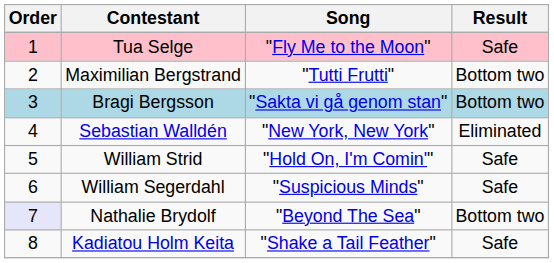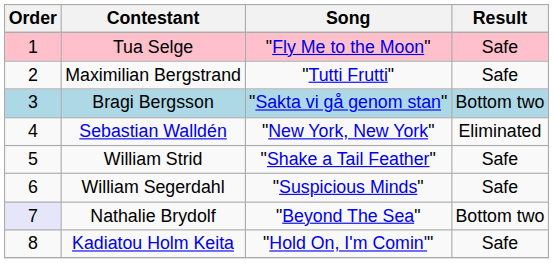Maximilian Bergstrand | Result: Bottom two -> Safe
William Strid | Song: "Hold On, I'm Comin'" -> "Shake a Tail Feather"
Kadiatou Holm Keita | Song: "Shake a Tail Feather" -> "Hold On, I'm Comin'"
